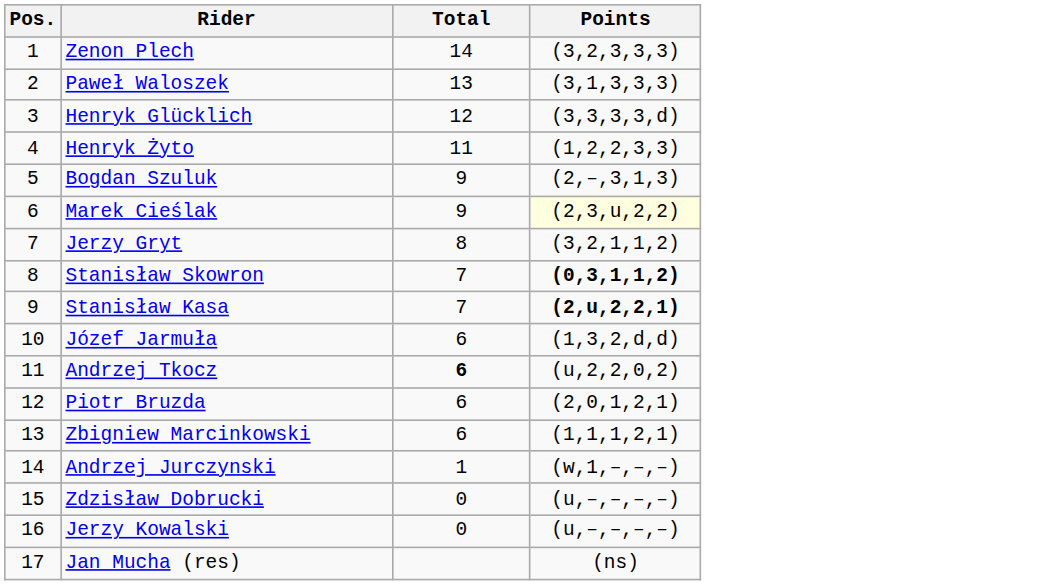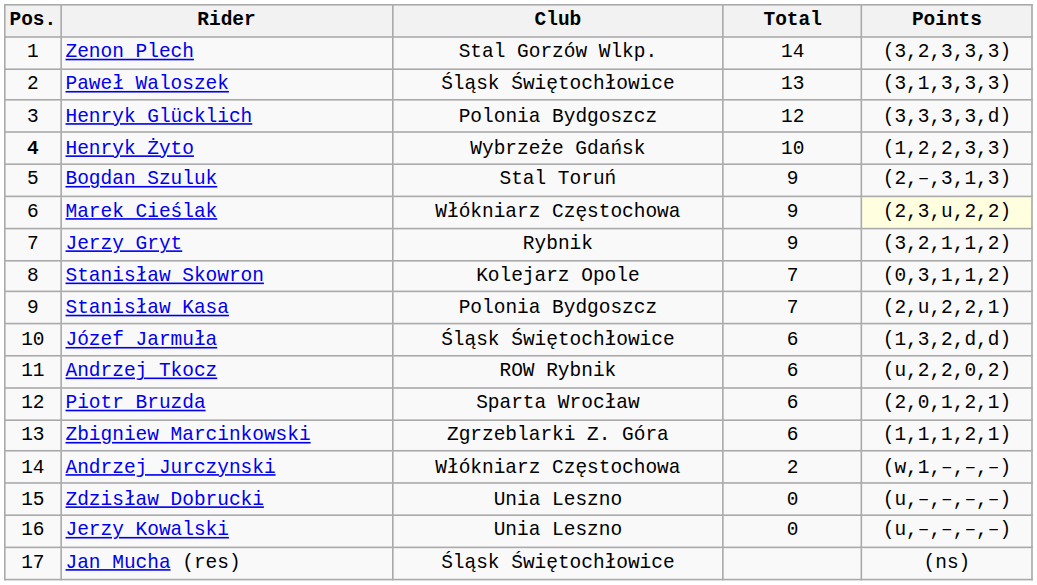+ column: Club | Stal Gorzów Wlkp. | Śląsk Świętochłowice | Polonia Bydgoszcz | Wybrzeże Gdańsk | Stal Toruń | Włókniarz Częstochowa | Rybnik | Kolejarz Opole | Polonia Bydgoszcz | Śląsk Świętochłowice | ROW Rybnik | Sparta Wrocław | Zgrzeblarki Z. Góra | Włókniarz Częstochowa | Unia Leszno | Unia Leszno | Śląsk Świętochłowice
Henryk Żyto | Pos.: normal -> bold
Henryk Żyto | Total: 11 -> 10
Jerzy Gryt | Total: 8 -> 9
Stanisław Skowron | Points: bold -> normal
Stanisław Kasa | Points: bold -> normal
Andrzej Tkocz | Total: bold -> normal
Andrzej Jurczynski | Total: 1 -> 2
